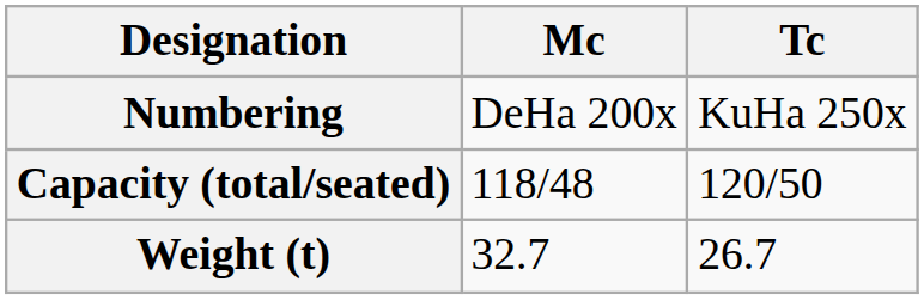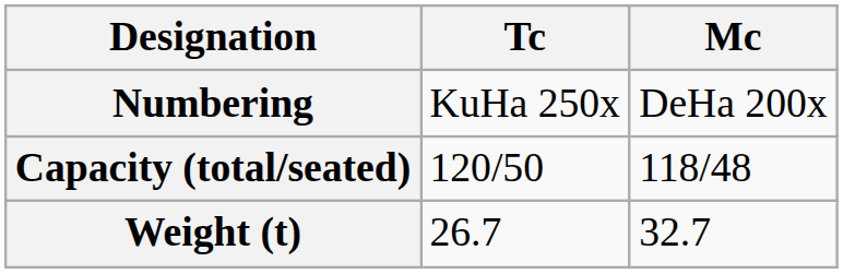columns swapped: Mc <-> Tc
